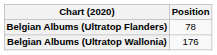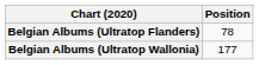Belgian Albums (Ultratop Wallonia) | Position: 176 -> 177
